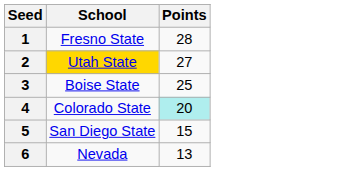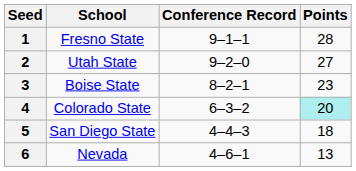+ column: Conference Record | 9–1–1 | 9–2–0 | 8–2–1 | 6–3–2 | 4–4–3 | 4–6–1
2 | School: gold background -> no background
3 | Points: 25 -> 23
5 | Points: 15 -> 18
